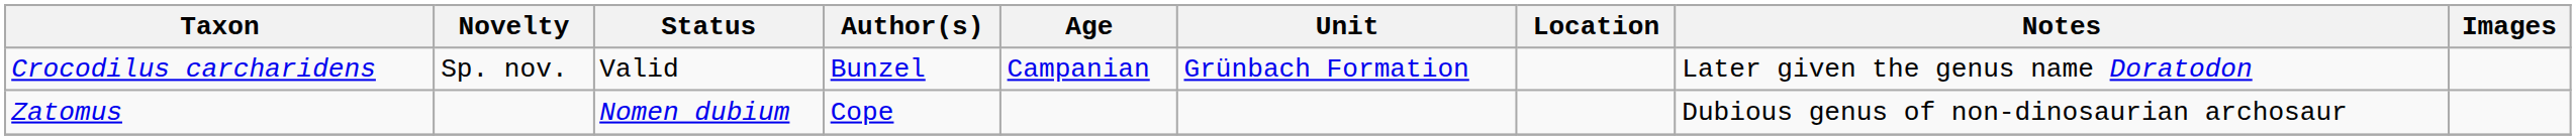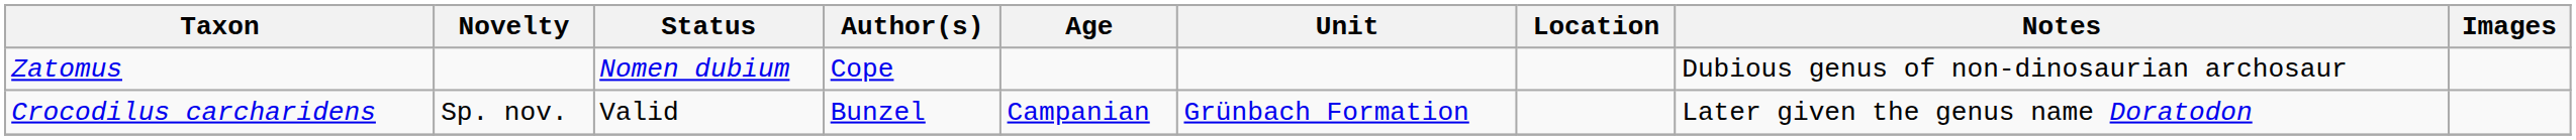rows swapped: Crocodilus carcharidens <-> Zatomus
